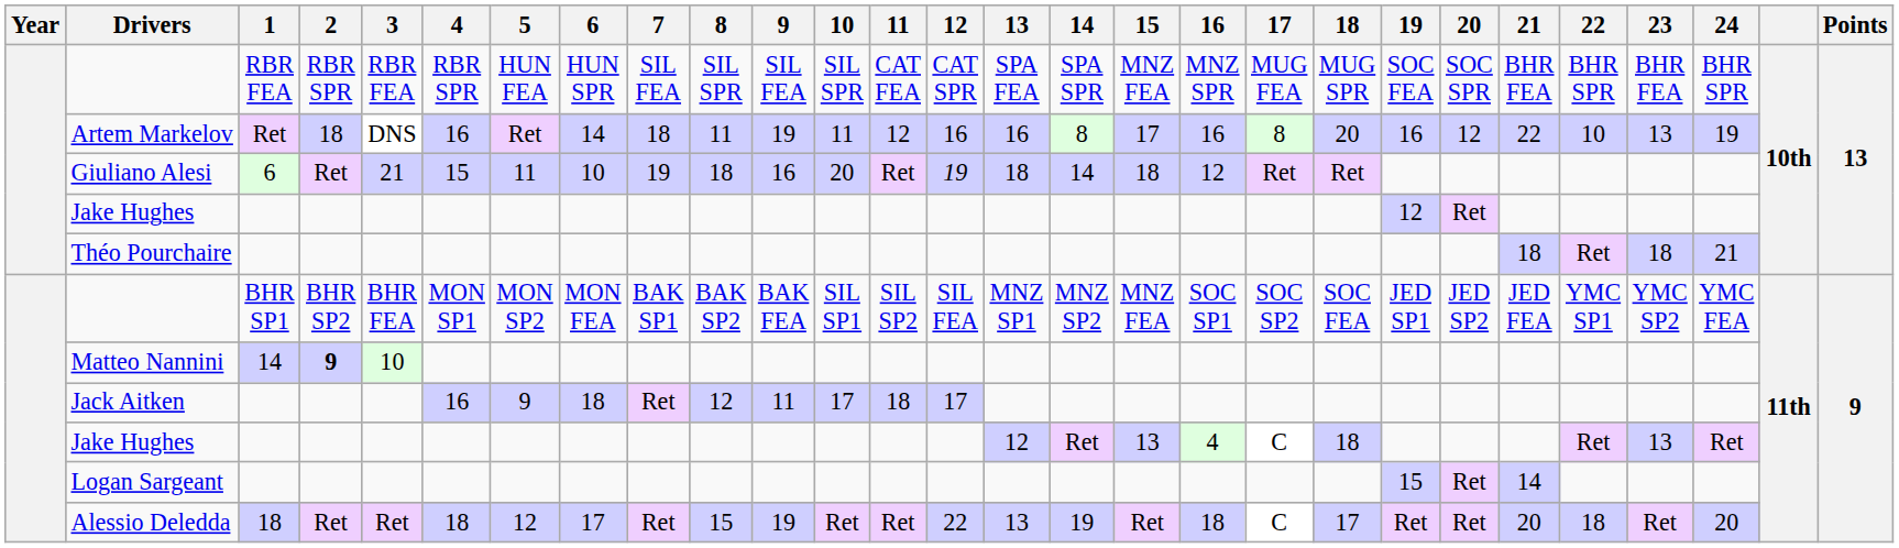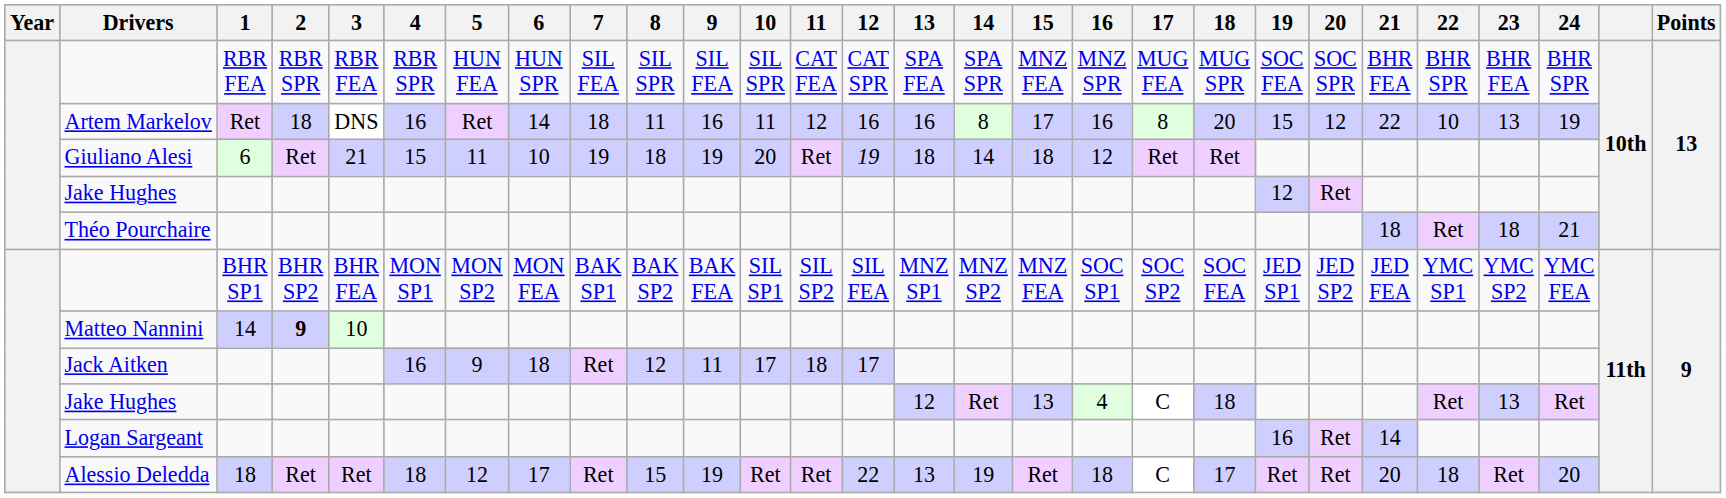Artem Markelov | 9: 19 -> 16
Artem Markelov | 19: 16 -> 15
Giuliano Alesi | 9: 16 -> 19
Logan Sargeant | 19: 15 -> 16
